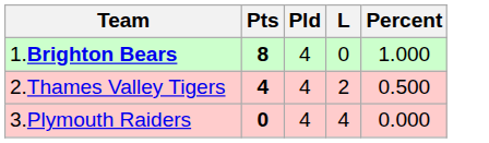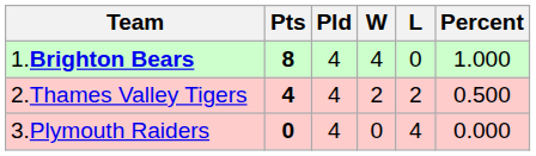+ column: W | 4 | 2 | 0
